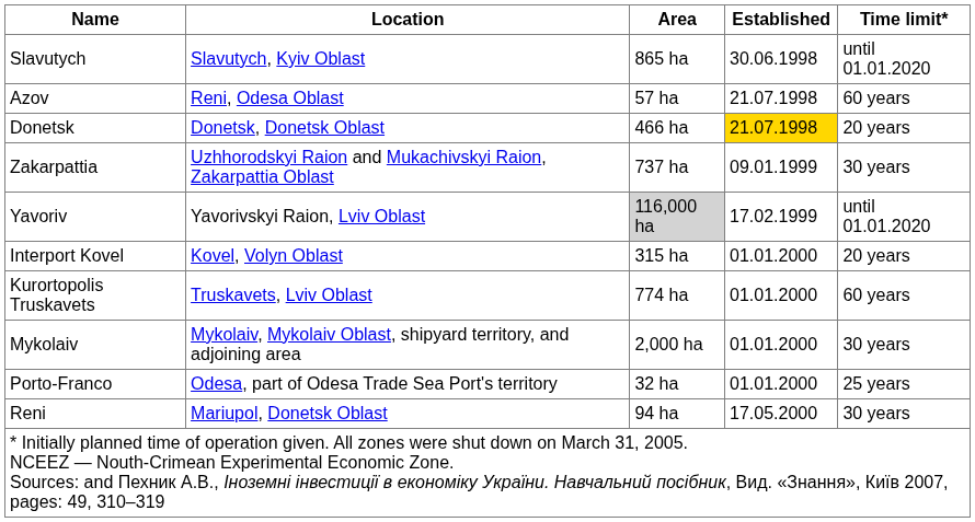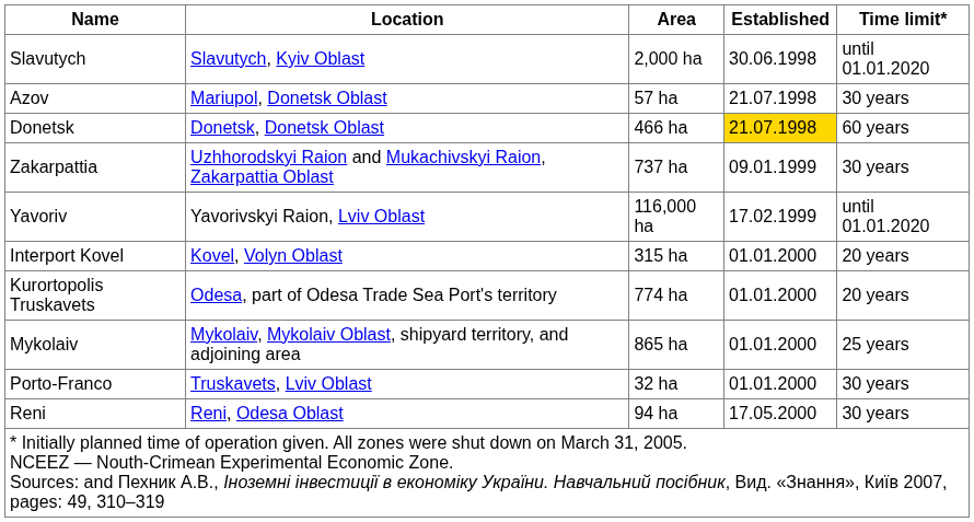Slavutych | Area: 865 ha -> 2,000 ha
Azov | Location: Reni, Odesa Oblast -> Mariupol, Donetsk Oblast
Azov | Time limit*: 60 years -> 30 years
Donetsk | Time limit*: 20 years -> 60 years
Yavoriv | Area: lightgrey background -> no background
Kurortopolis Truskavets | Location: Truskavets, Lviv Oblast -> Odesa, part of Odesa Trade Sea Port's territory
Kurortopolis Truskavets | Time limit*: 60 years -> 20 years
Mykolaiv | Area: 2,000 ha -> 865 ha
Mykolaiv | Time limit*: 30 years -> 25 years
Porto-Franco | Location: Odesa, part of Odesa Trade Sea Port's territory -> Truskavets, Lviv Oblast
Porto-Franco | Time limit*: 25 years -> 30 years
Reni | Location: Mariupol, Donetsk Oblast -> Reni, Odesa Oblast
